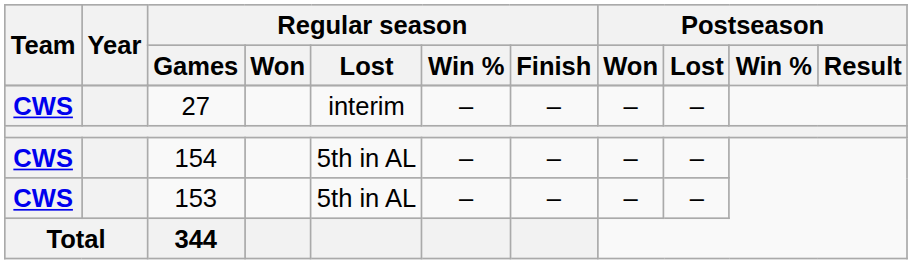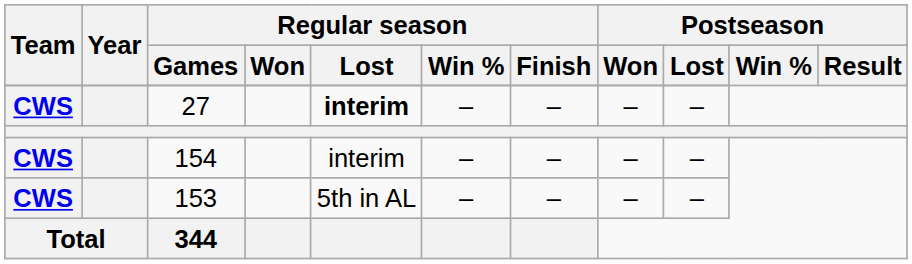27 | Regular season / Lost: normal -> bold
154 | Regular season / Lost: 5th in AL -> interim
